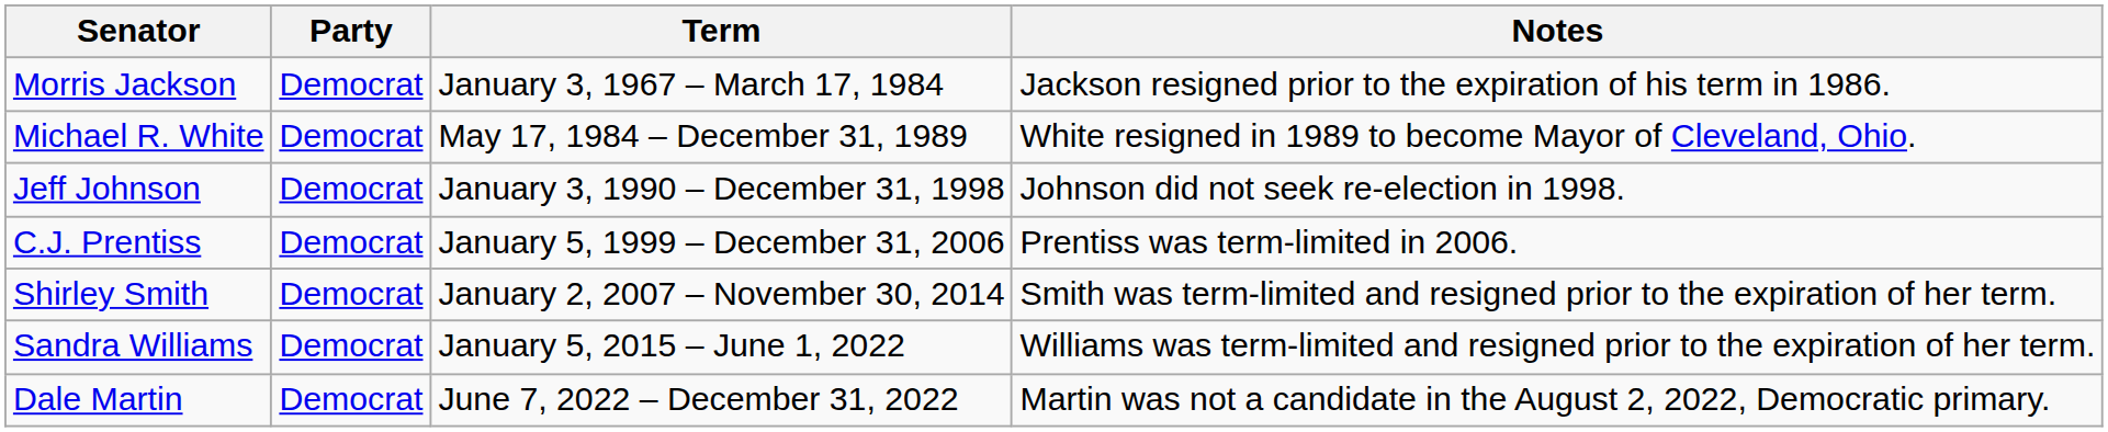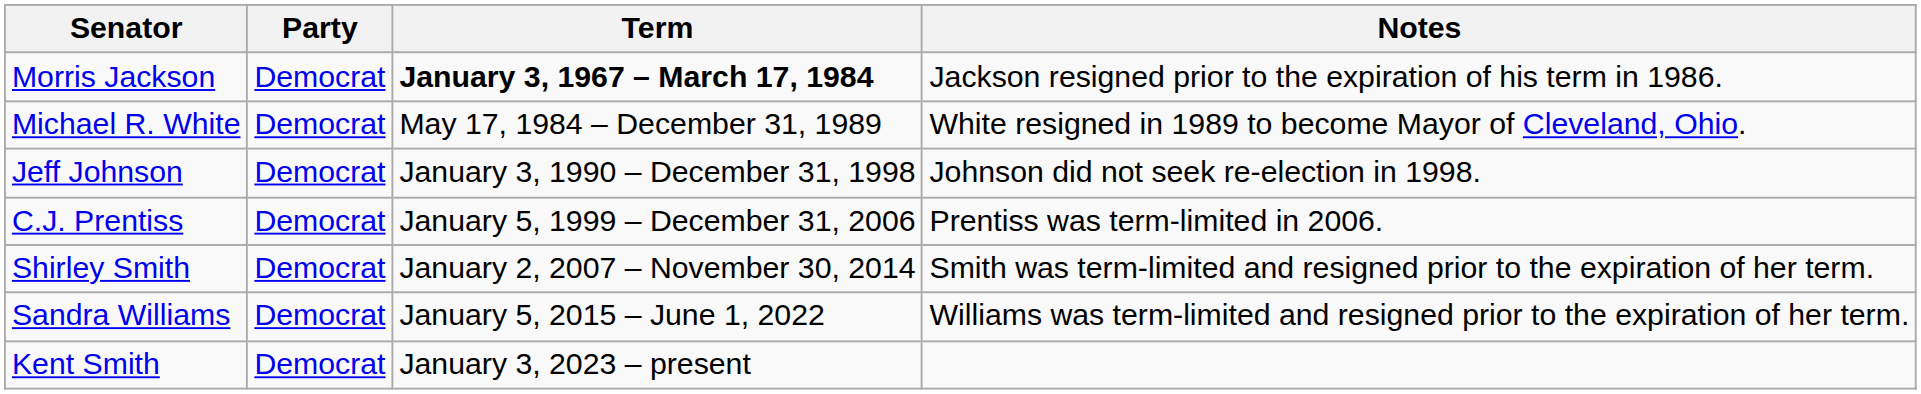Morris Jackson | Term: normal -> bold
- row: Dale Martin | Democrat | June 7, 2022 – December 31, 2022 | Martin was not a candidate in the August 2, 2022, Democratic primary.
+ row: Kent Smith | Democrat | January 3, 2023 – present
